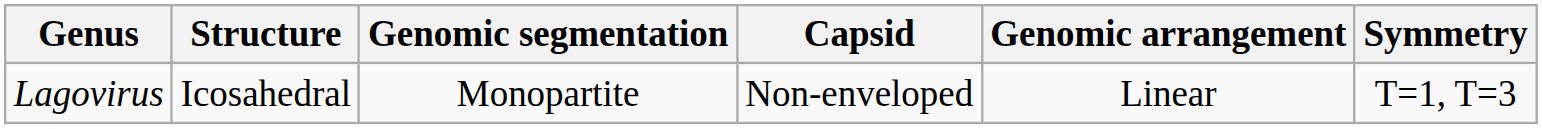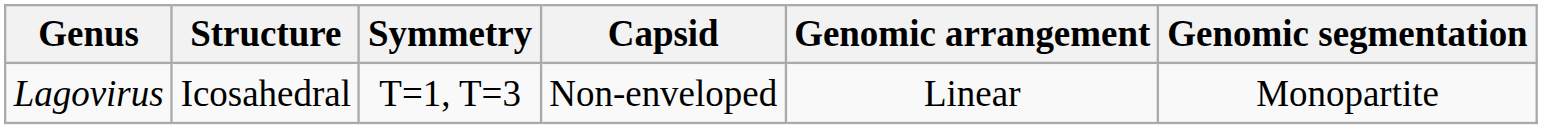columns swapped: Symmetry <-> Genomic segmentation
